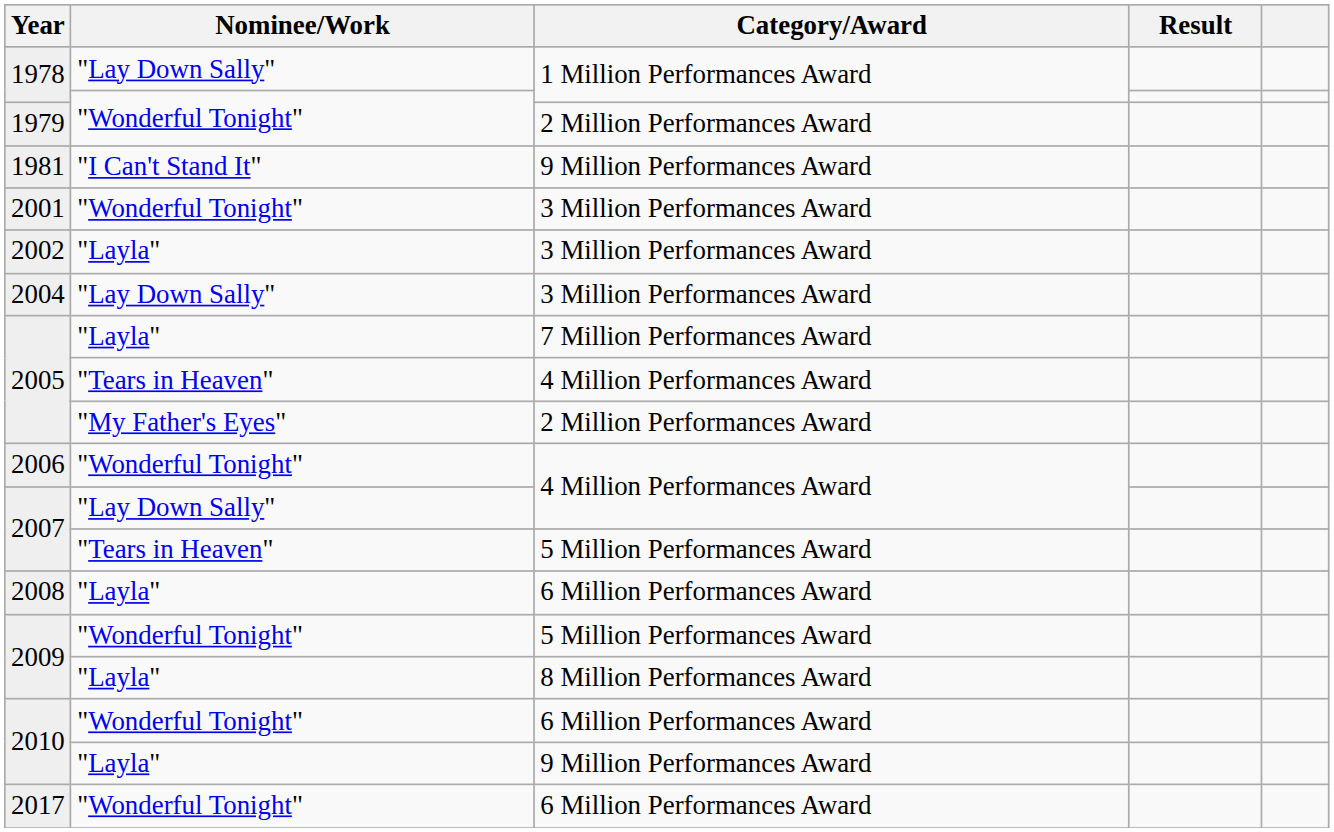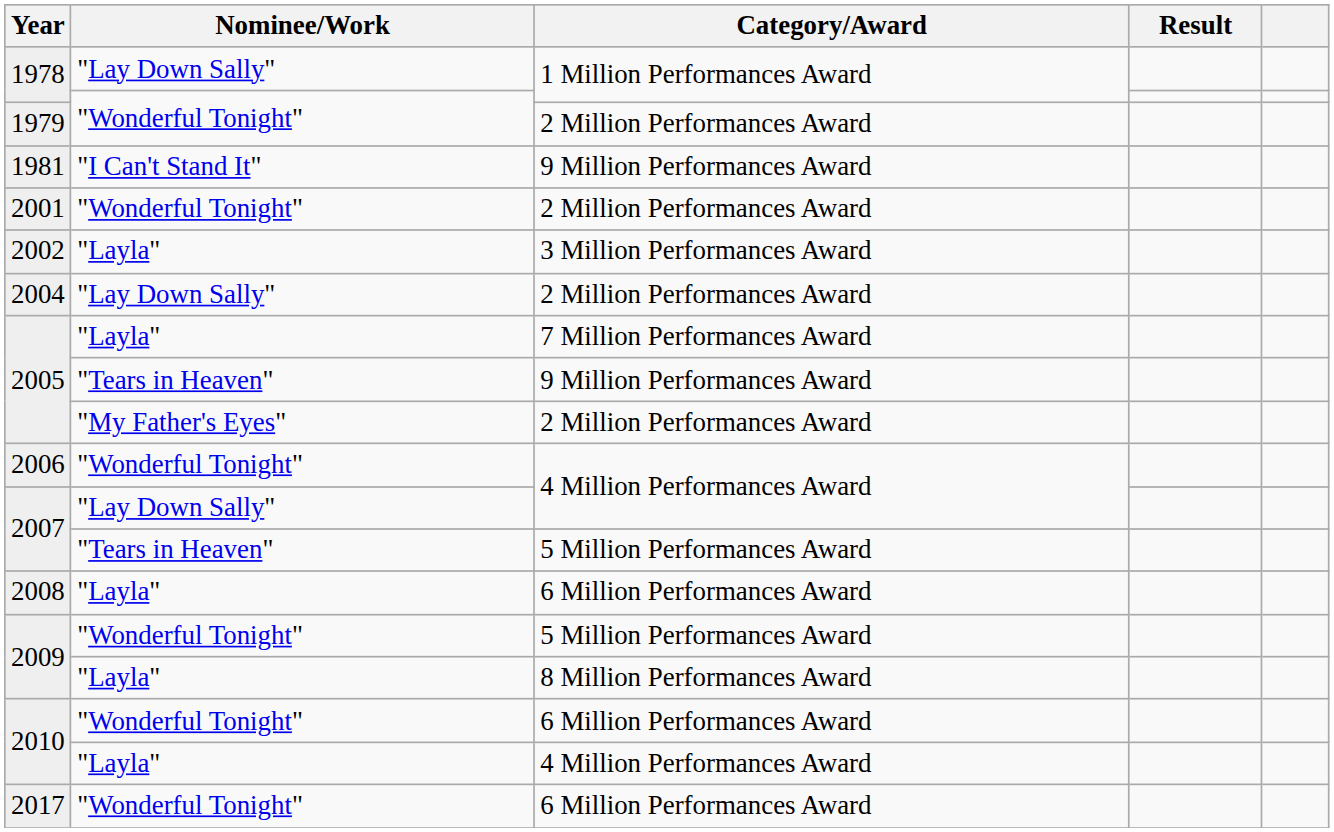2001 | Category/Award: 3 Million Performances Award -> 2 Million Performances Award
2004 | Category/Award: 3 Million Performances Award -> 2 Million Performances Award
2005 / "Tears in Heaven" | Category/Award: 4 Million Performances Award -> 9 Million Performances Award
2010 / "Layla" | Category/Award: 9 Million Performances Award -> 4 Million Performances Award
